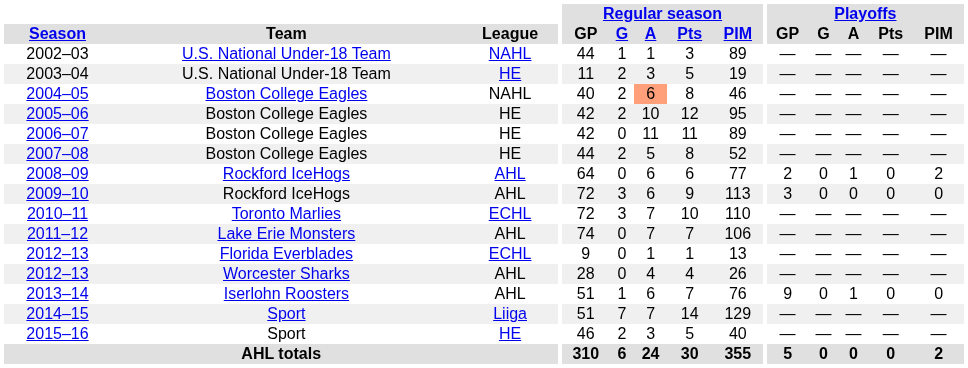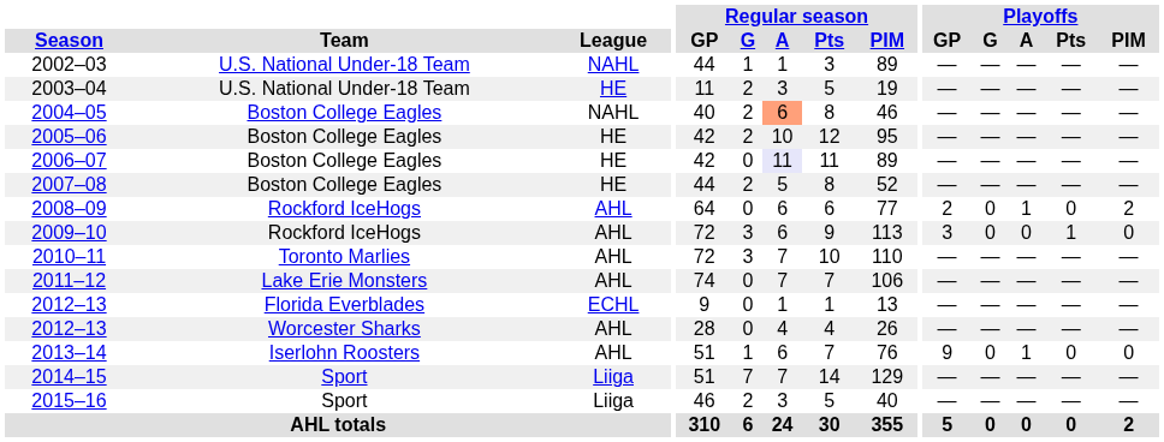2006–07 | Regular season / A: no background -> lavender background
2009–10 | Playoffs / Pts: 0 -> 1
2010–11 | League: ECHL -> AHL
2015–16 | League: HE -> Liiga
